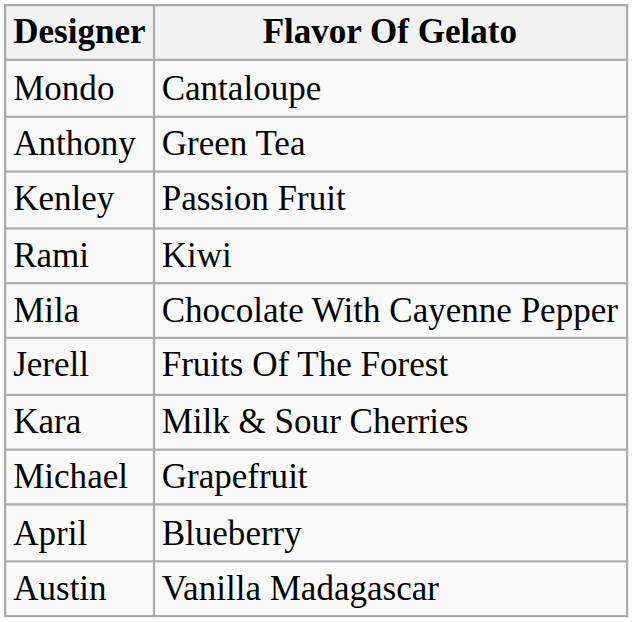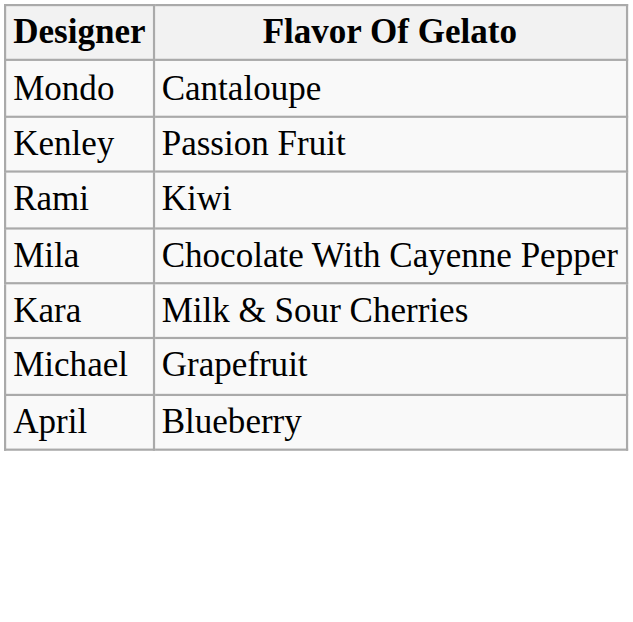- row: Anthony | Green Tea
- row: Jerell | Fruits Of The Forest
- row: Austin | Vanilla Madagascar
